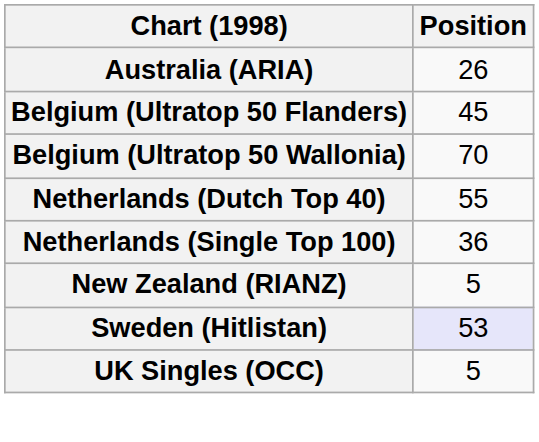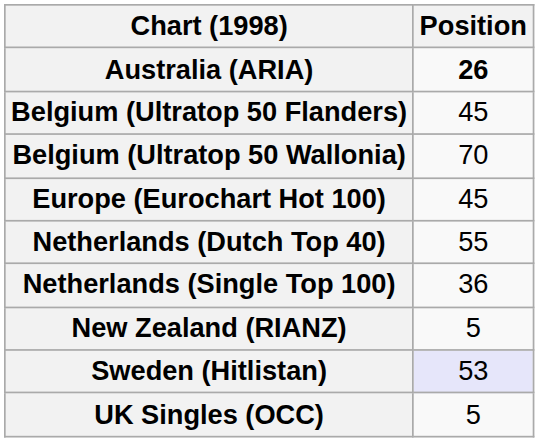Australia (ARIA) | Position: normal -> bold
+ row: Europe (Eurochart Hot 100) | 45
